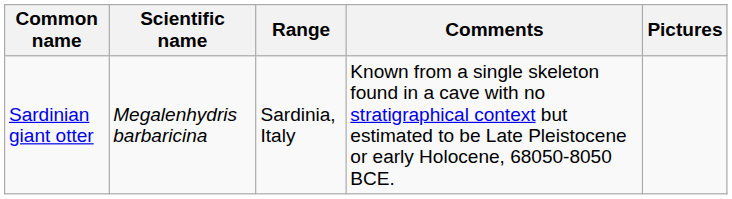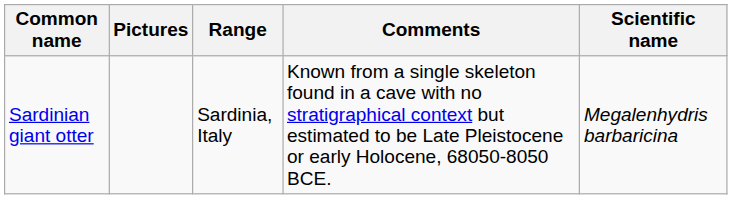columns swapped: Scientific name <-> Pictures
